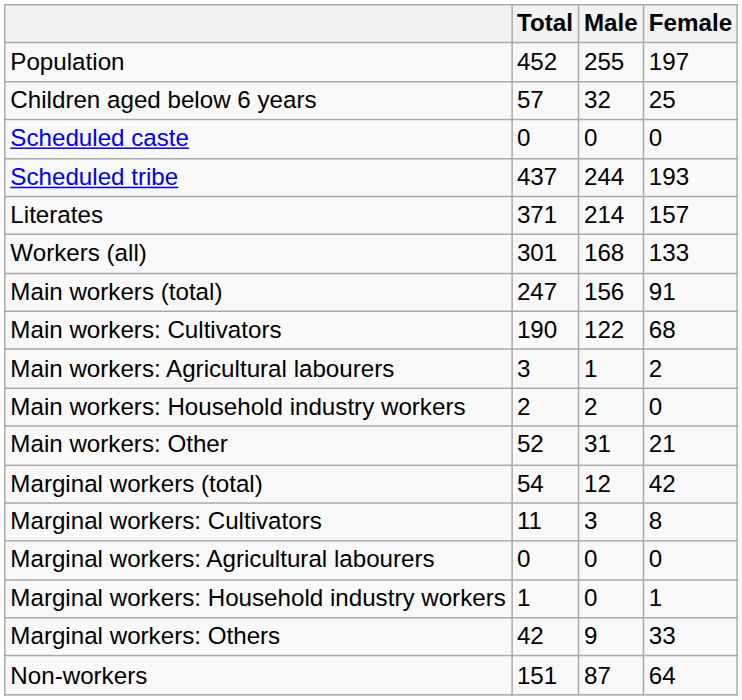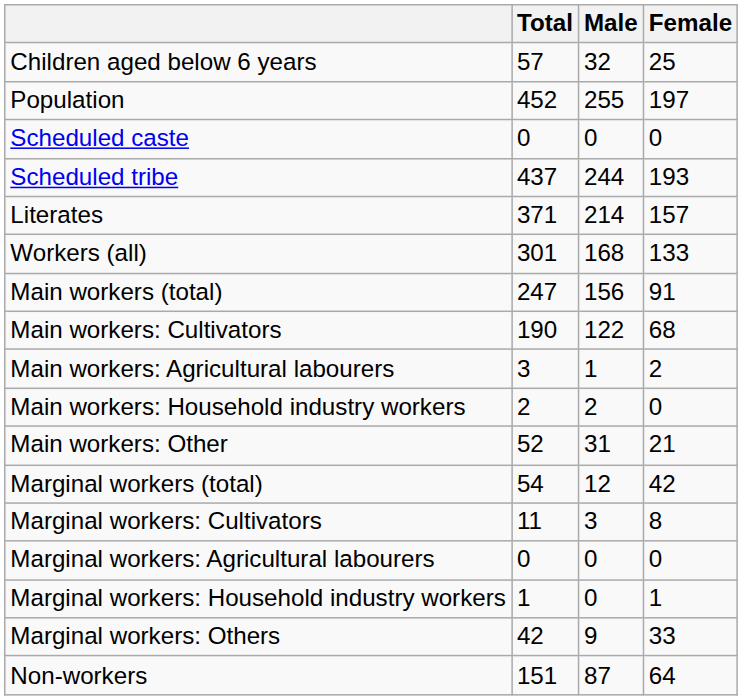rows swapped: Population <-> Children aged below 6 years
